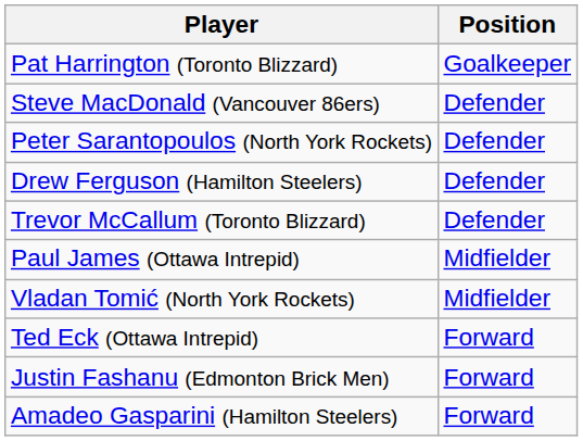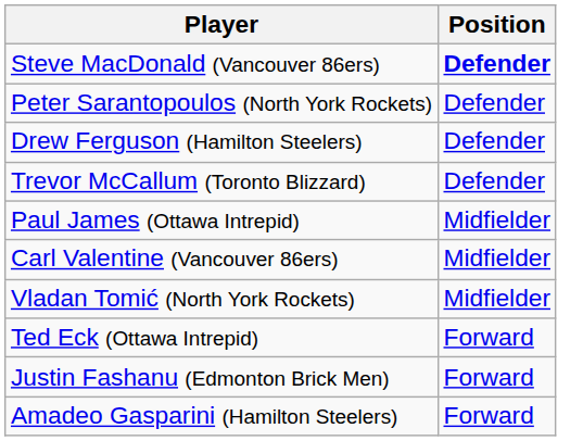- row: Pat Harrington (Toronto Blizzard) | Goalkeeper
Steve MacDonald (Vancouver 86ers) | Position: normal -> bold
+ row: Carl Valentine (Vancouver 86ers) | Midfielder
